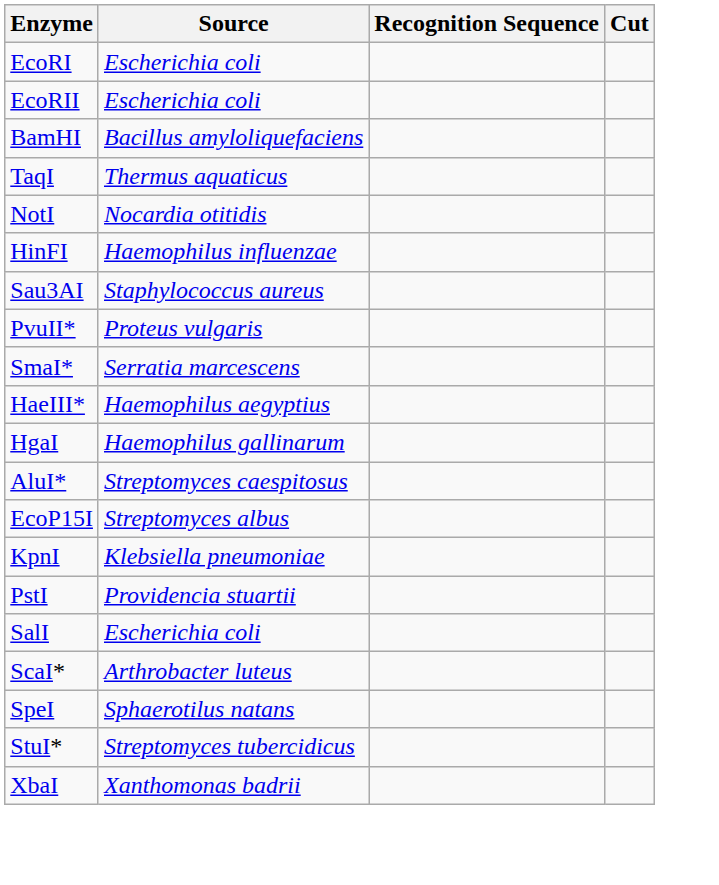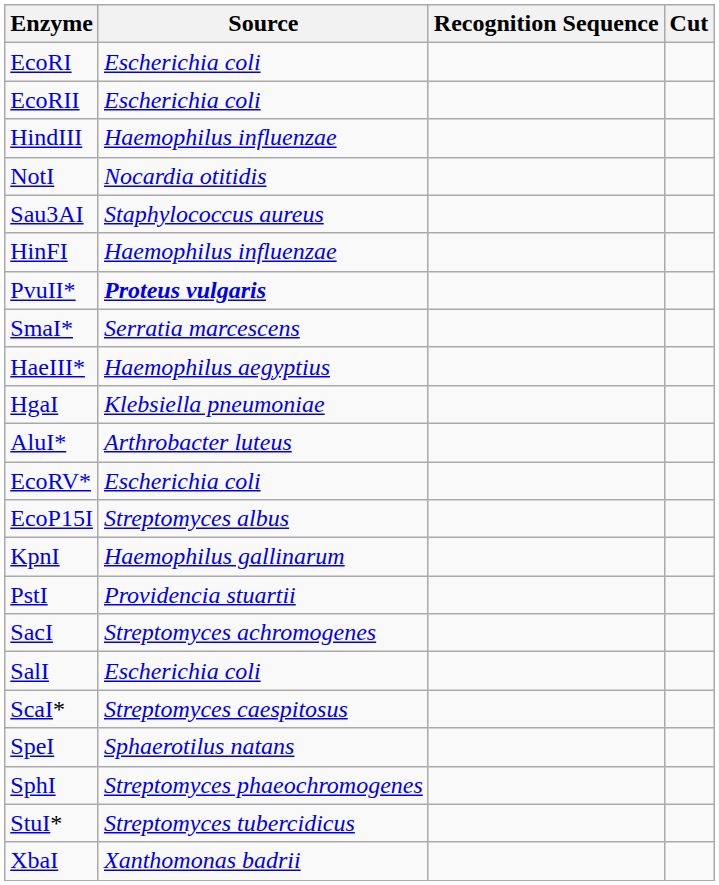- row: BamHI | Bacillus amyloliquefaciens
+ row: HindIII | Haemophilus influenzae
- row: TaqI | Thermus aquaticus
rows swapped: HinFI <-> Sau3AI
PvuII* | Source: normal -> bold
HgaI | Source: Haemophilus gallinarum -> Klebsiella pneumoniae
AluI* | Source: Streptomyces caespitosus -> Arthrobacter luteus
+ row: EcoRV* | Escherichia coli
KpnI | Source: Klebsiella pneumoniae -> Haemophilus gallinarum
+ row: SacI | Streptomyces achromogenes
ScaI* | Source: Arthrobacter luteus -> Streptomyces caespitosus
+ row: SphI | Streptomyces phaeochromogenes
